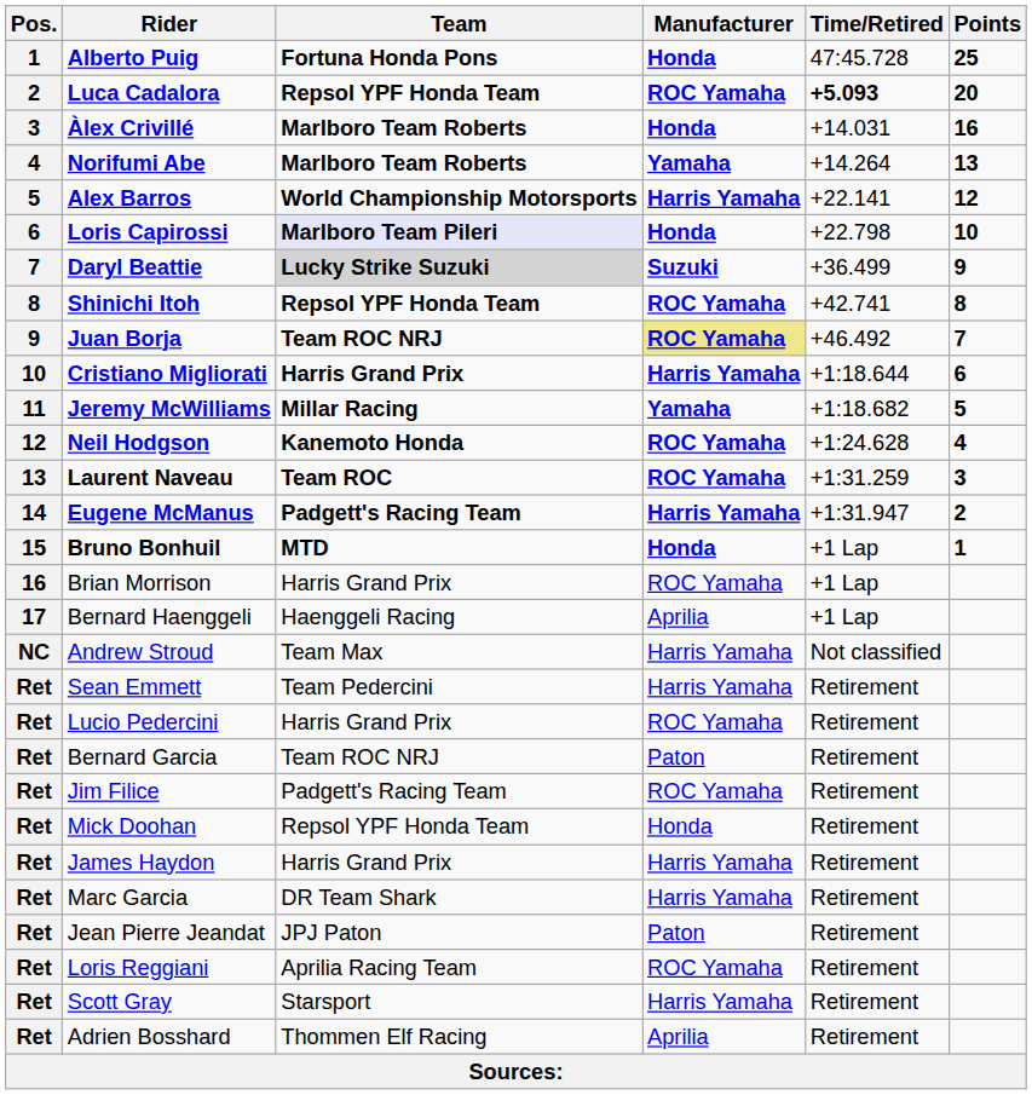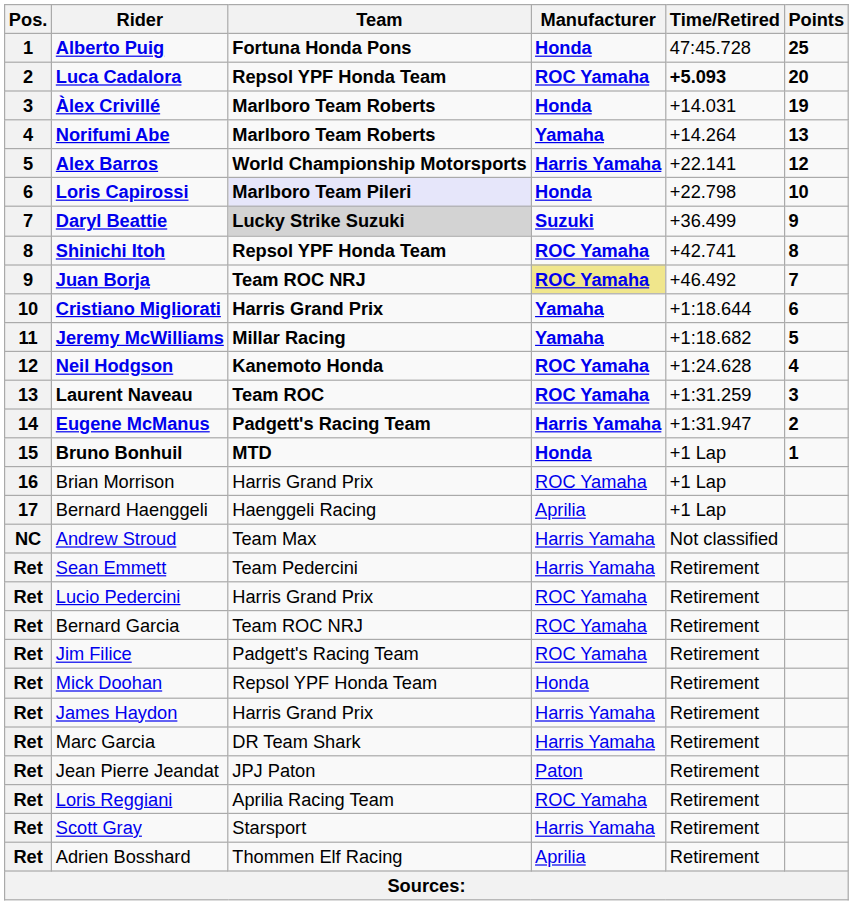Àlex Crivillé | Points: 16 -> 19
Cristiano Migliorati | Manufacturer: Harris Yamaha -> Yamaha
Bernard Garcia | Manufacturer: Paton -> ROC Yamaha
